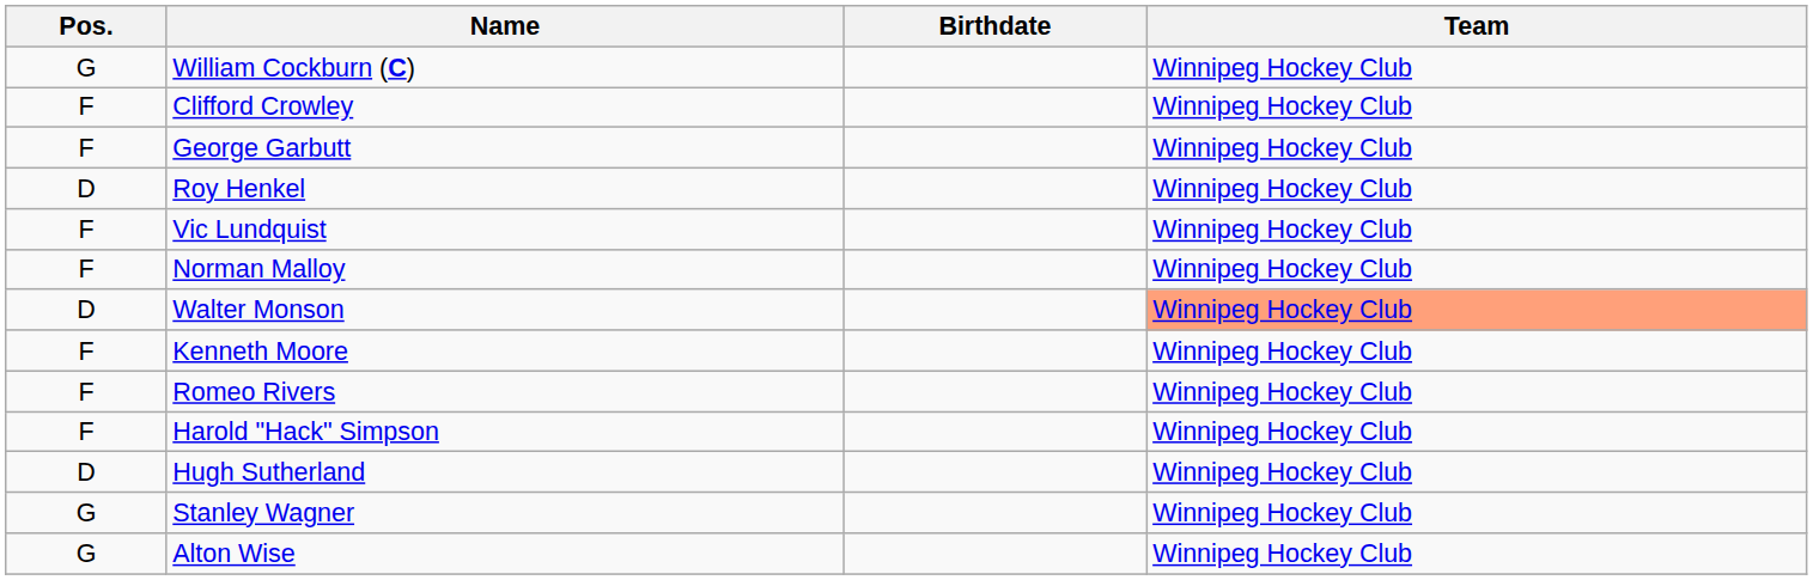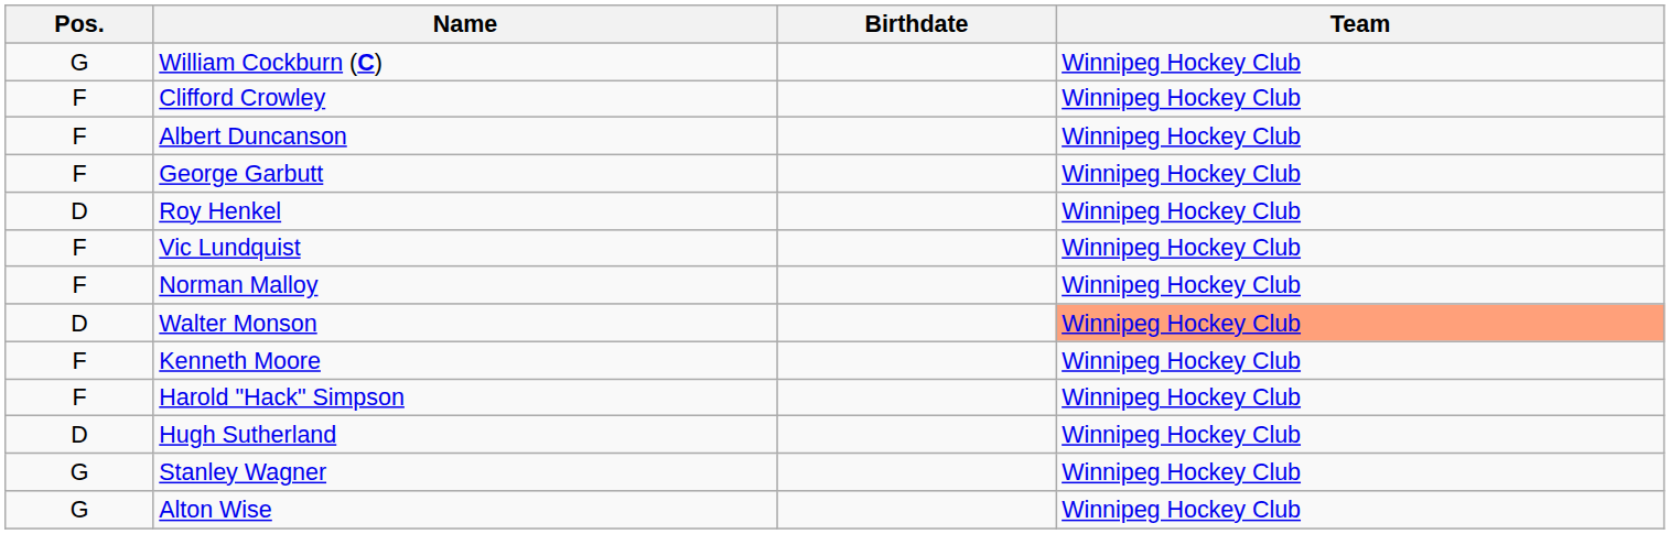+ row: F | Albert Duncanson | Winnipeg Hockey Club
- row: F | Romeo Rivers | Winnipeg Hockey Club
